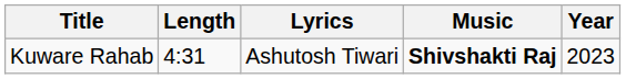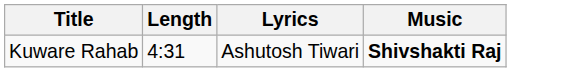- column: Year | 2023
